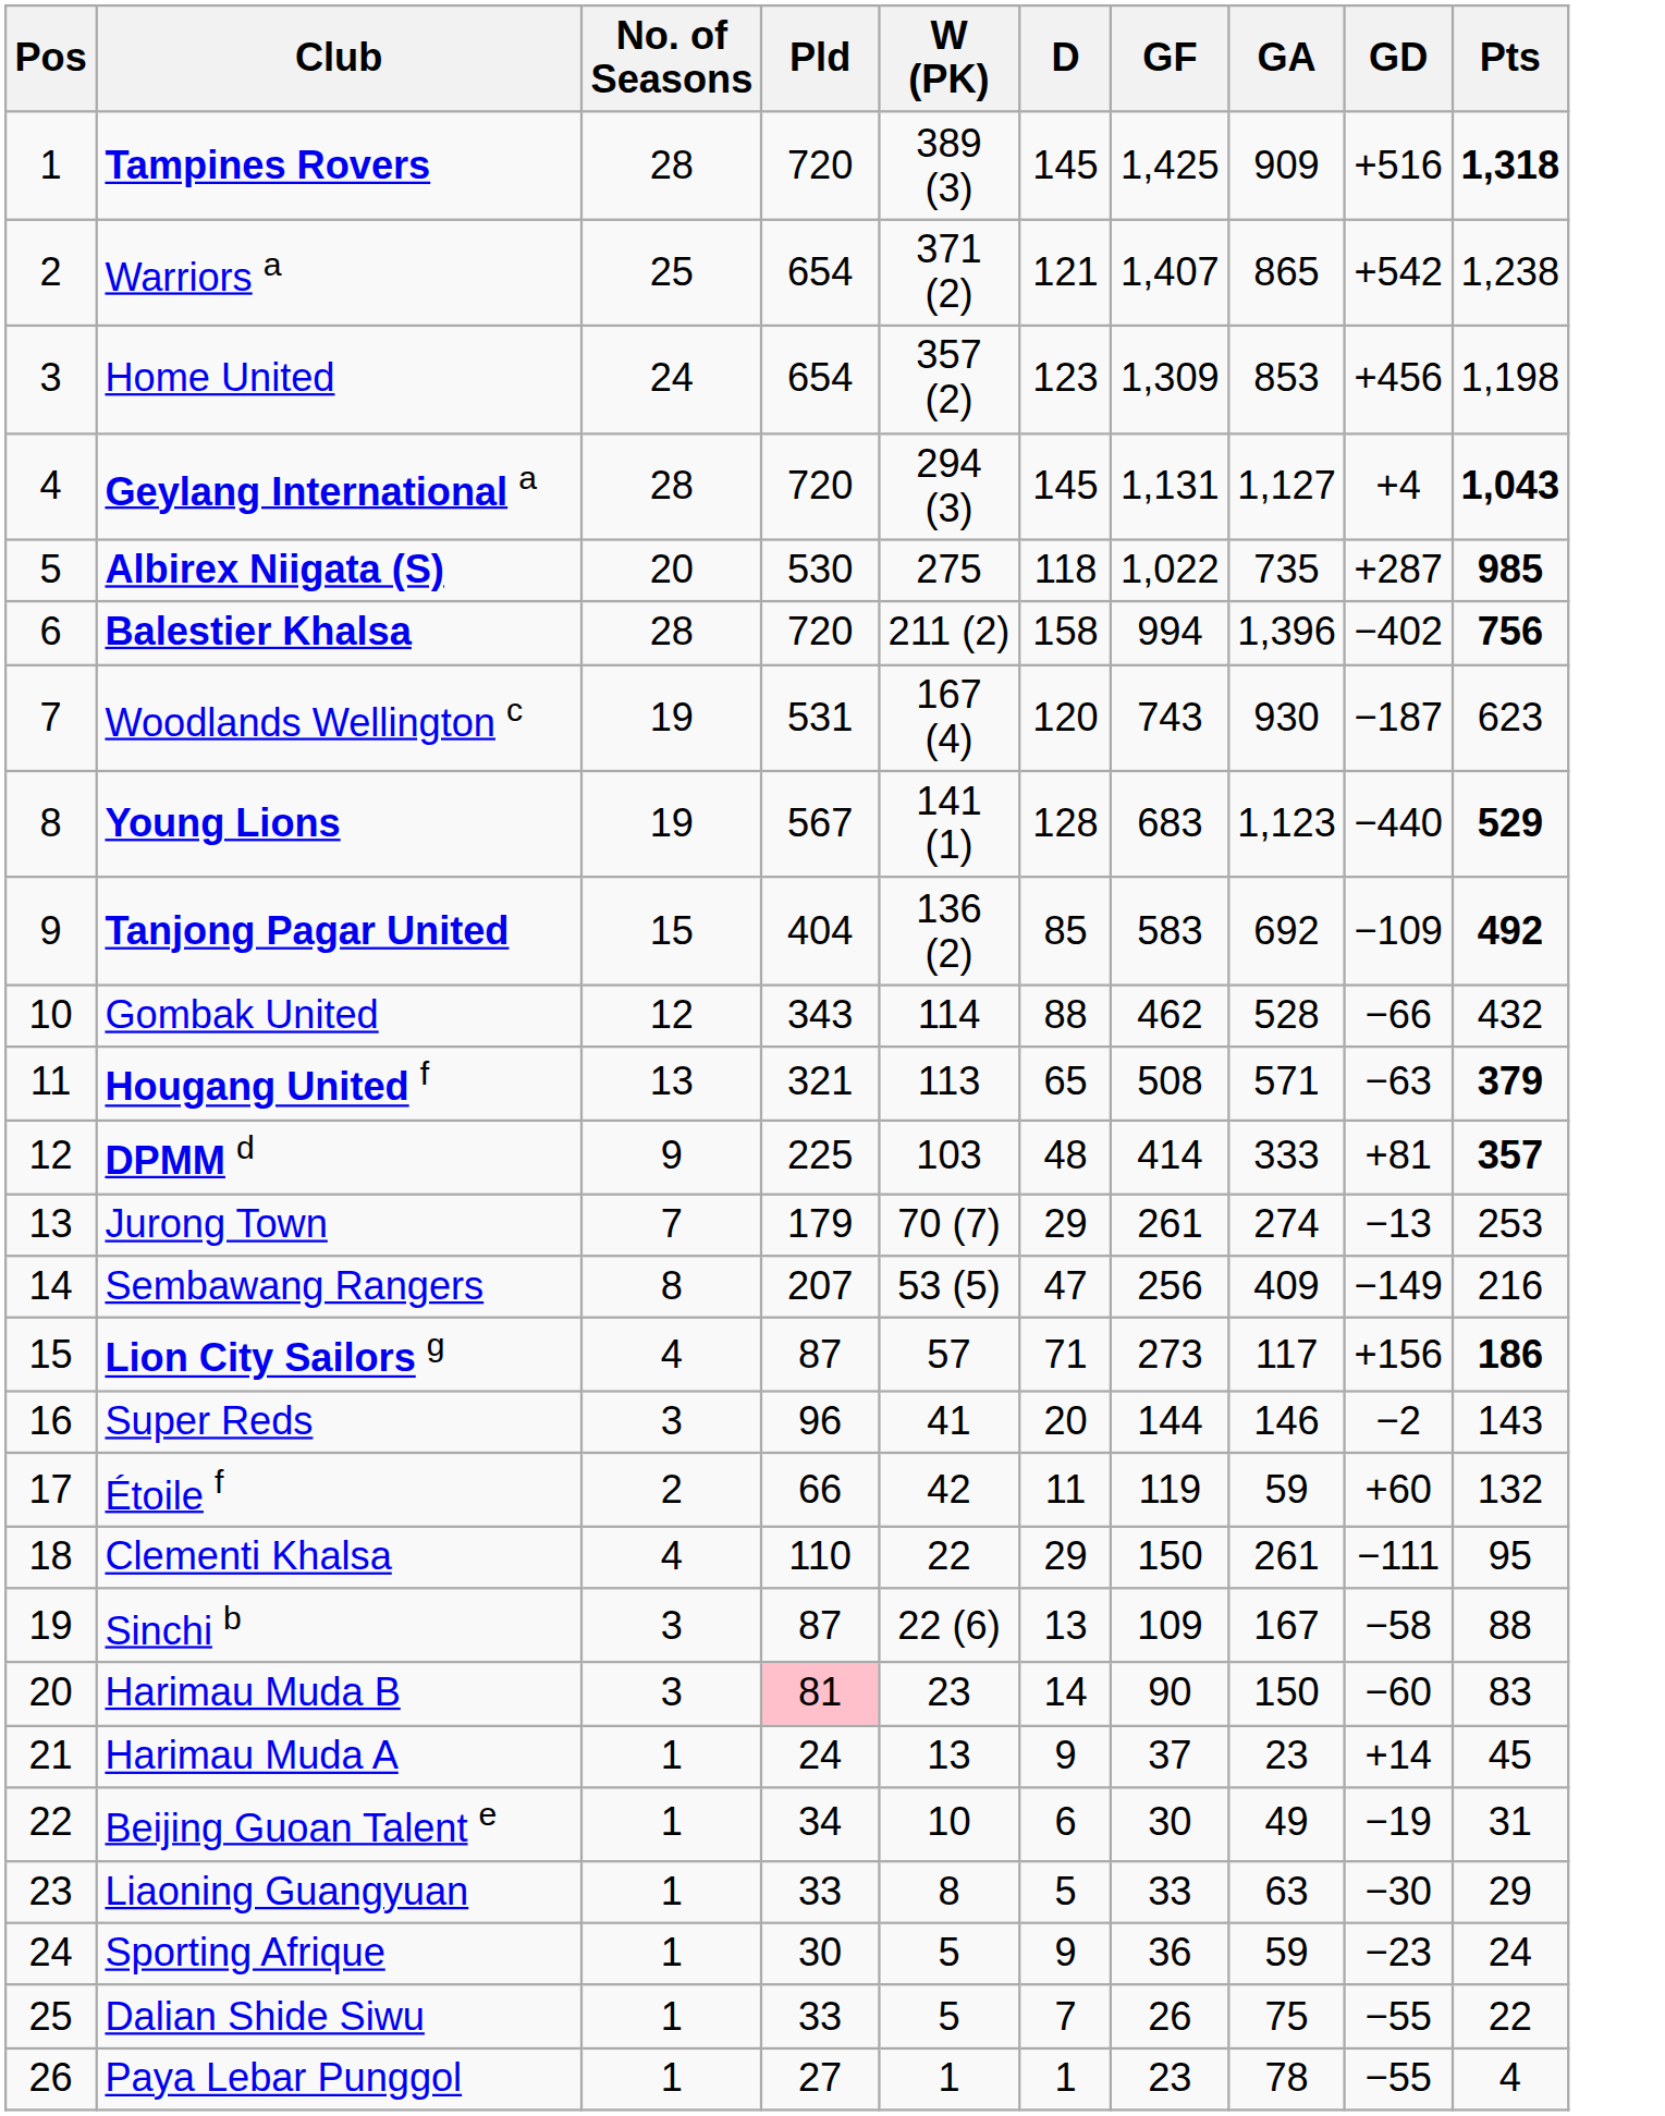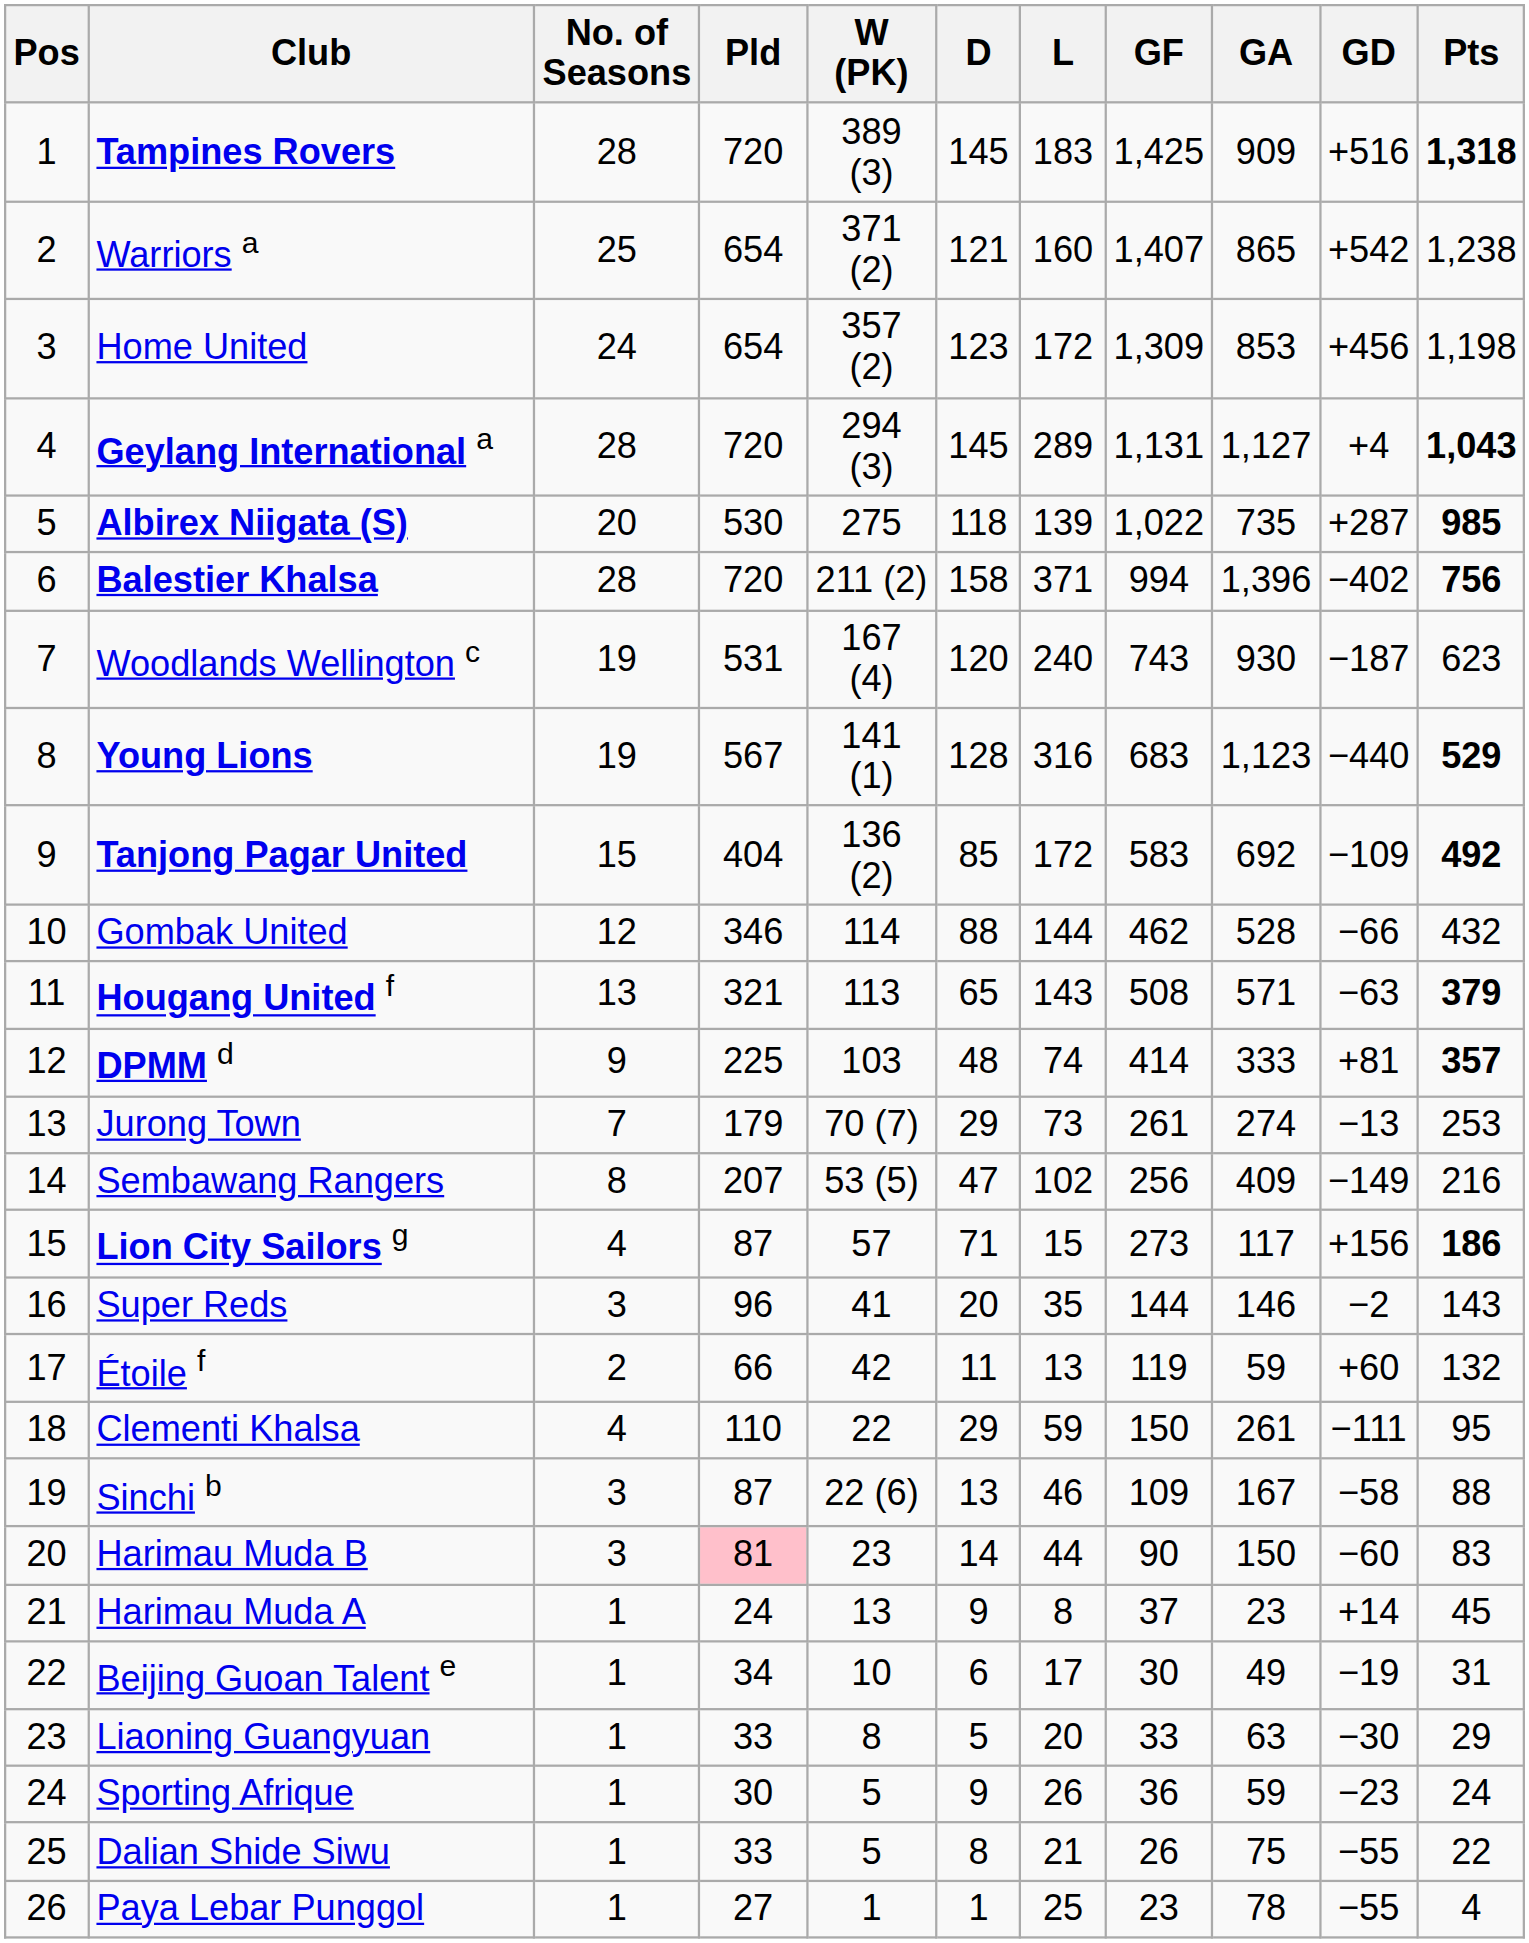+ column: L | 183 | 160 | 172 | 289 | 139 | 371 | 240 | 316 | 172 | 144 | 143 | 74 | 73 | 102 | 15 | 35 | 13 | 59 | 46 | 44 | 8 | 17 | 20 | 26 | 21 | 25
Gombak United | Pld: 343 -> 346
Dalian Shide Siwu | D: 7 -> 8
